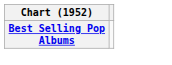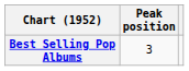+ column: Peak position | 3
